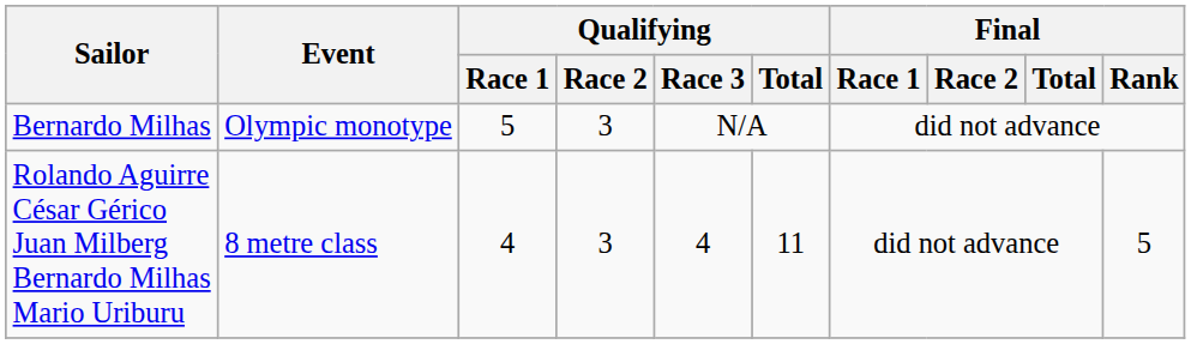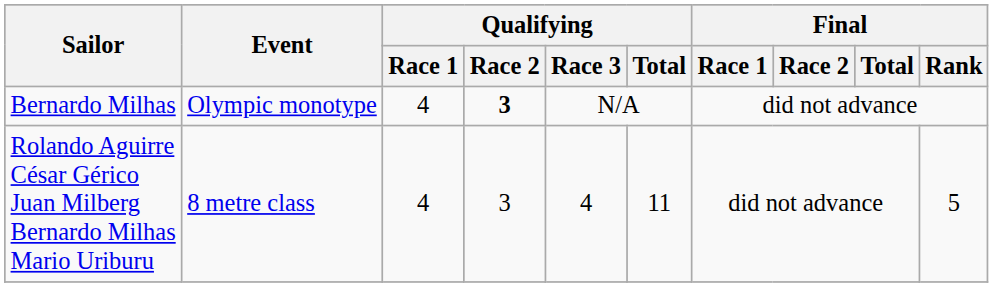Bernardo Milhas | Qualifying / Race 1: 5 -> 4
Bernardo Milhas | Qualifying / Race 2: normal -> bold
